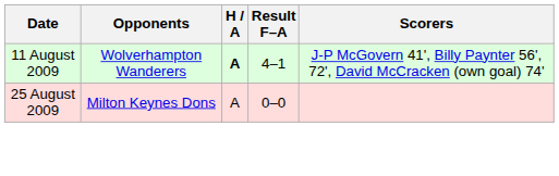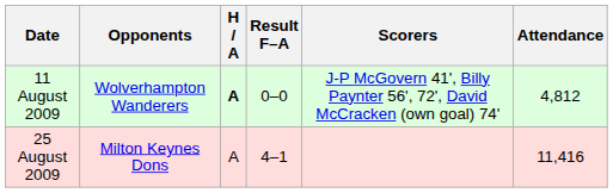+ column: Attendance | 4,812 | 11,416
11 August 2009 | Result F–A: 4–1 -> 0–0
25 August 2009 | Result F–A: 0–0 -> 4–1
